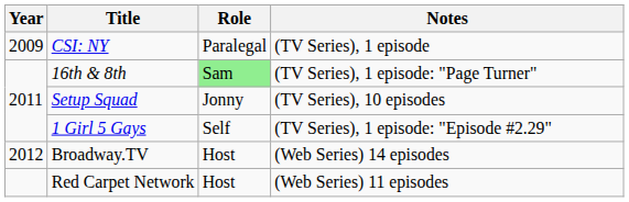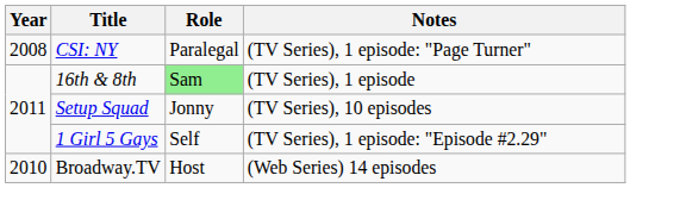CSI: NY | Year: 2009 -> 2008
CSI: NY | Notes: (TV Series), 1 episode -> (TV Series), 1 episode: "Page Turner"
16th & 8th | Notes: (TV Series), 1 episode: "Page Turner" -> (TV Series), 1 episode
Broadway.TV | Year: 2012 -> 2010
- row: Red Carpet Network | Host | (Web Series) 11 episodes
